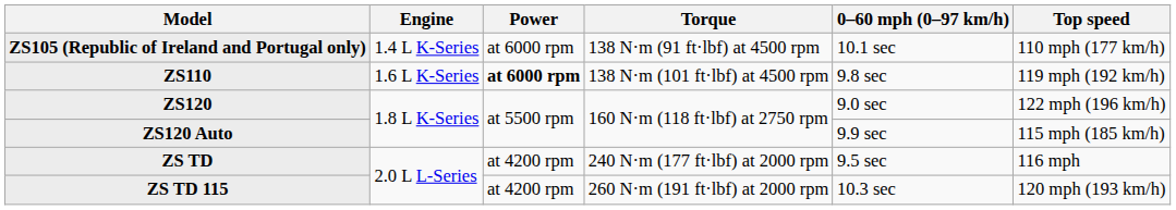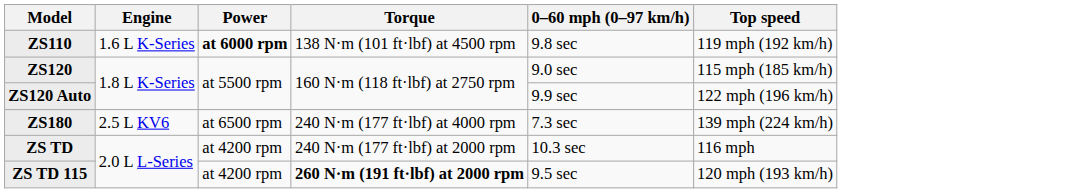- row: ZS105 (Republic of Ireland and Portugal only) | 1.4 L K-Series | at 6000 rpm | 138 N·m (91 ft·lbf) at 4500 rpm | 10.1 sec | 110 mph (177 km/h)
ZS120 | Top speed: 122 mph (196 km/h) -> 115 mph (185 km/h)
ZS120 Auto | Top speed: 115 mph (185 km/h) -> 122 mph (196 km/h)
+ row: ZS180 | 2.5 L KV6 | at 6500 rpm | 240 N·m (177 ft·lbf) at 4000 rpm | 7.3 sec | 139 mph (224 km/h)
ZS TD | 0–60 mph (0–97 km/h): 9.5 sec -> 10.3 sec
ZS TD 115 | Torque: normal -> bold
ZS TD 115 | 0–60 mph (0–97 km/h): 10.3 sec -> 9.5 sec
